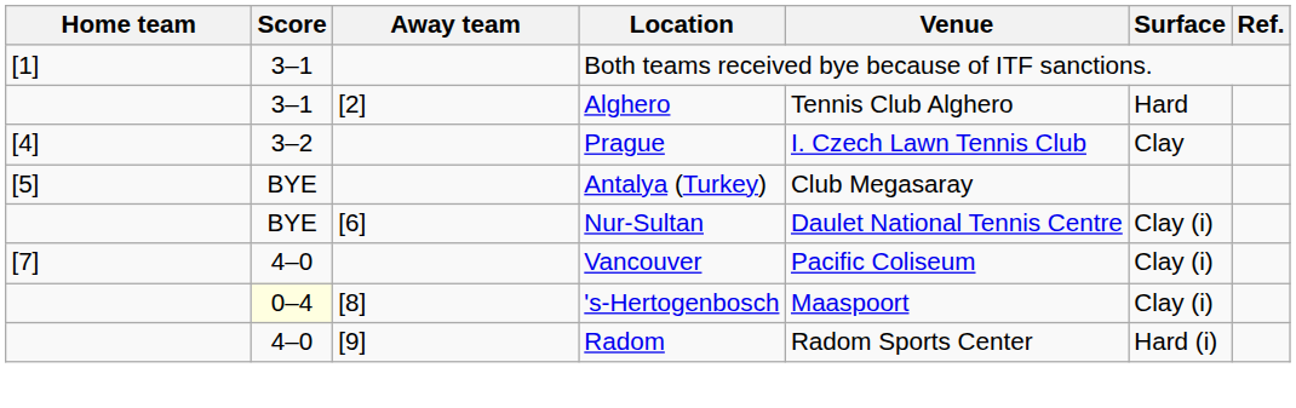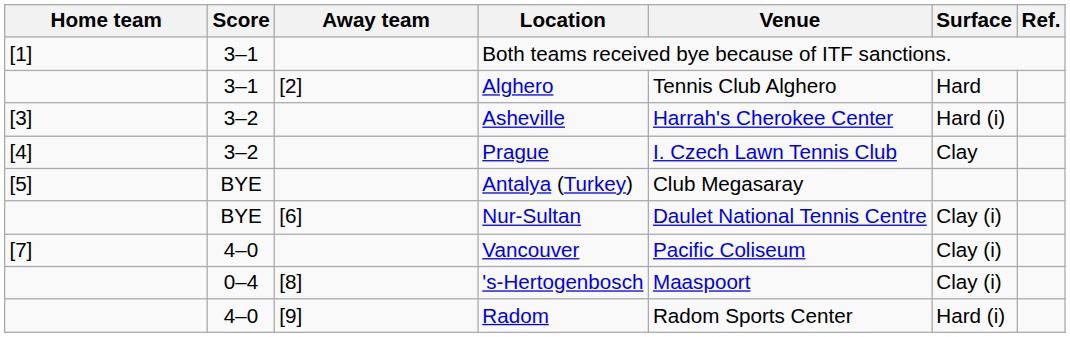+ row: [3] | 3–2 | Asheville | Harrah's Cherokee Center | Hard (i)
's-Hertogenbosch | Score: lightyellow background -> no background
